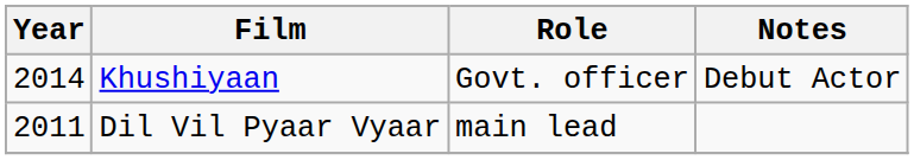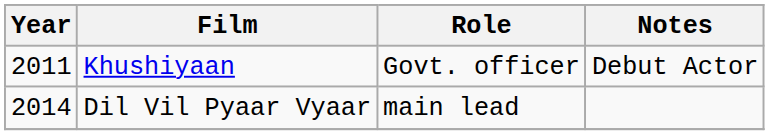Khushiyaan | Year: 2014 -> 2011
Dil Vil Pyaar Vyaar | Year: 2011 -> 2014
